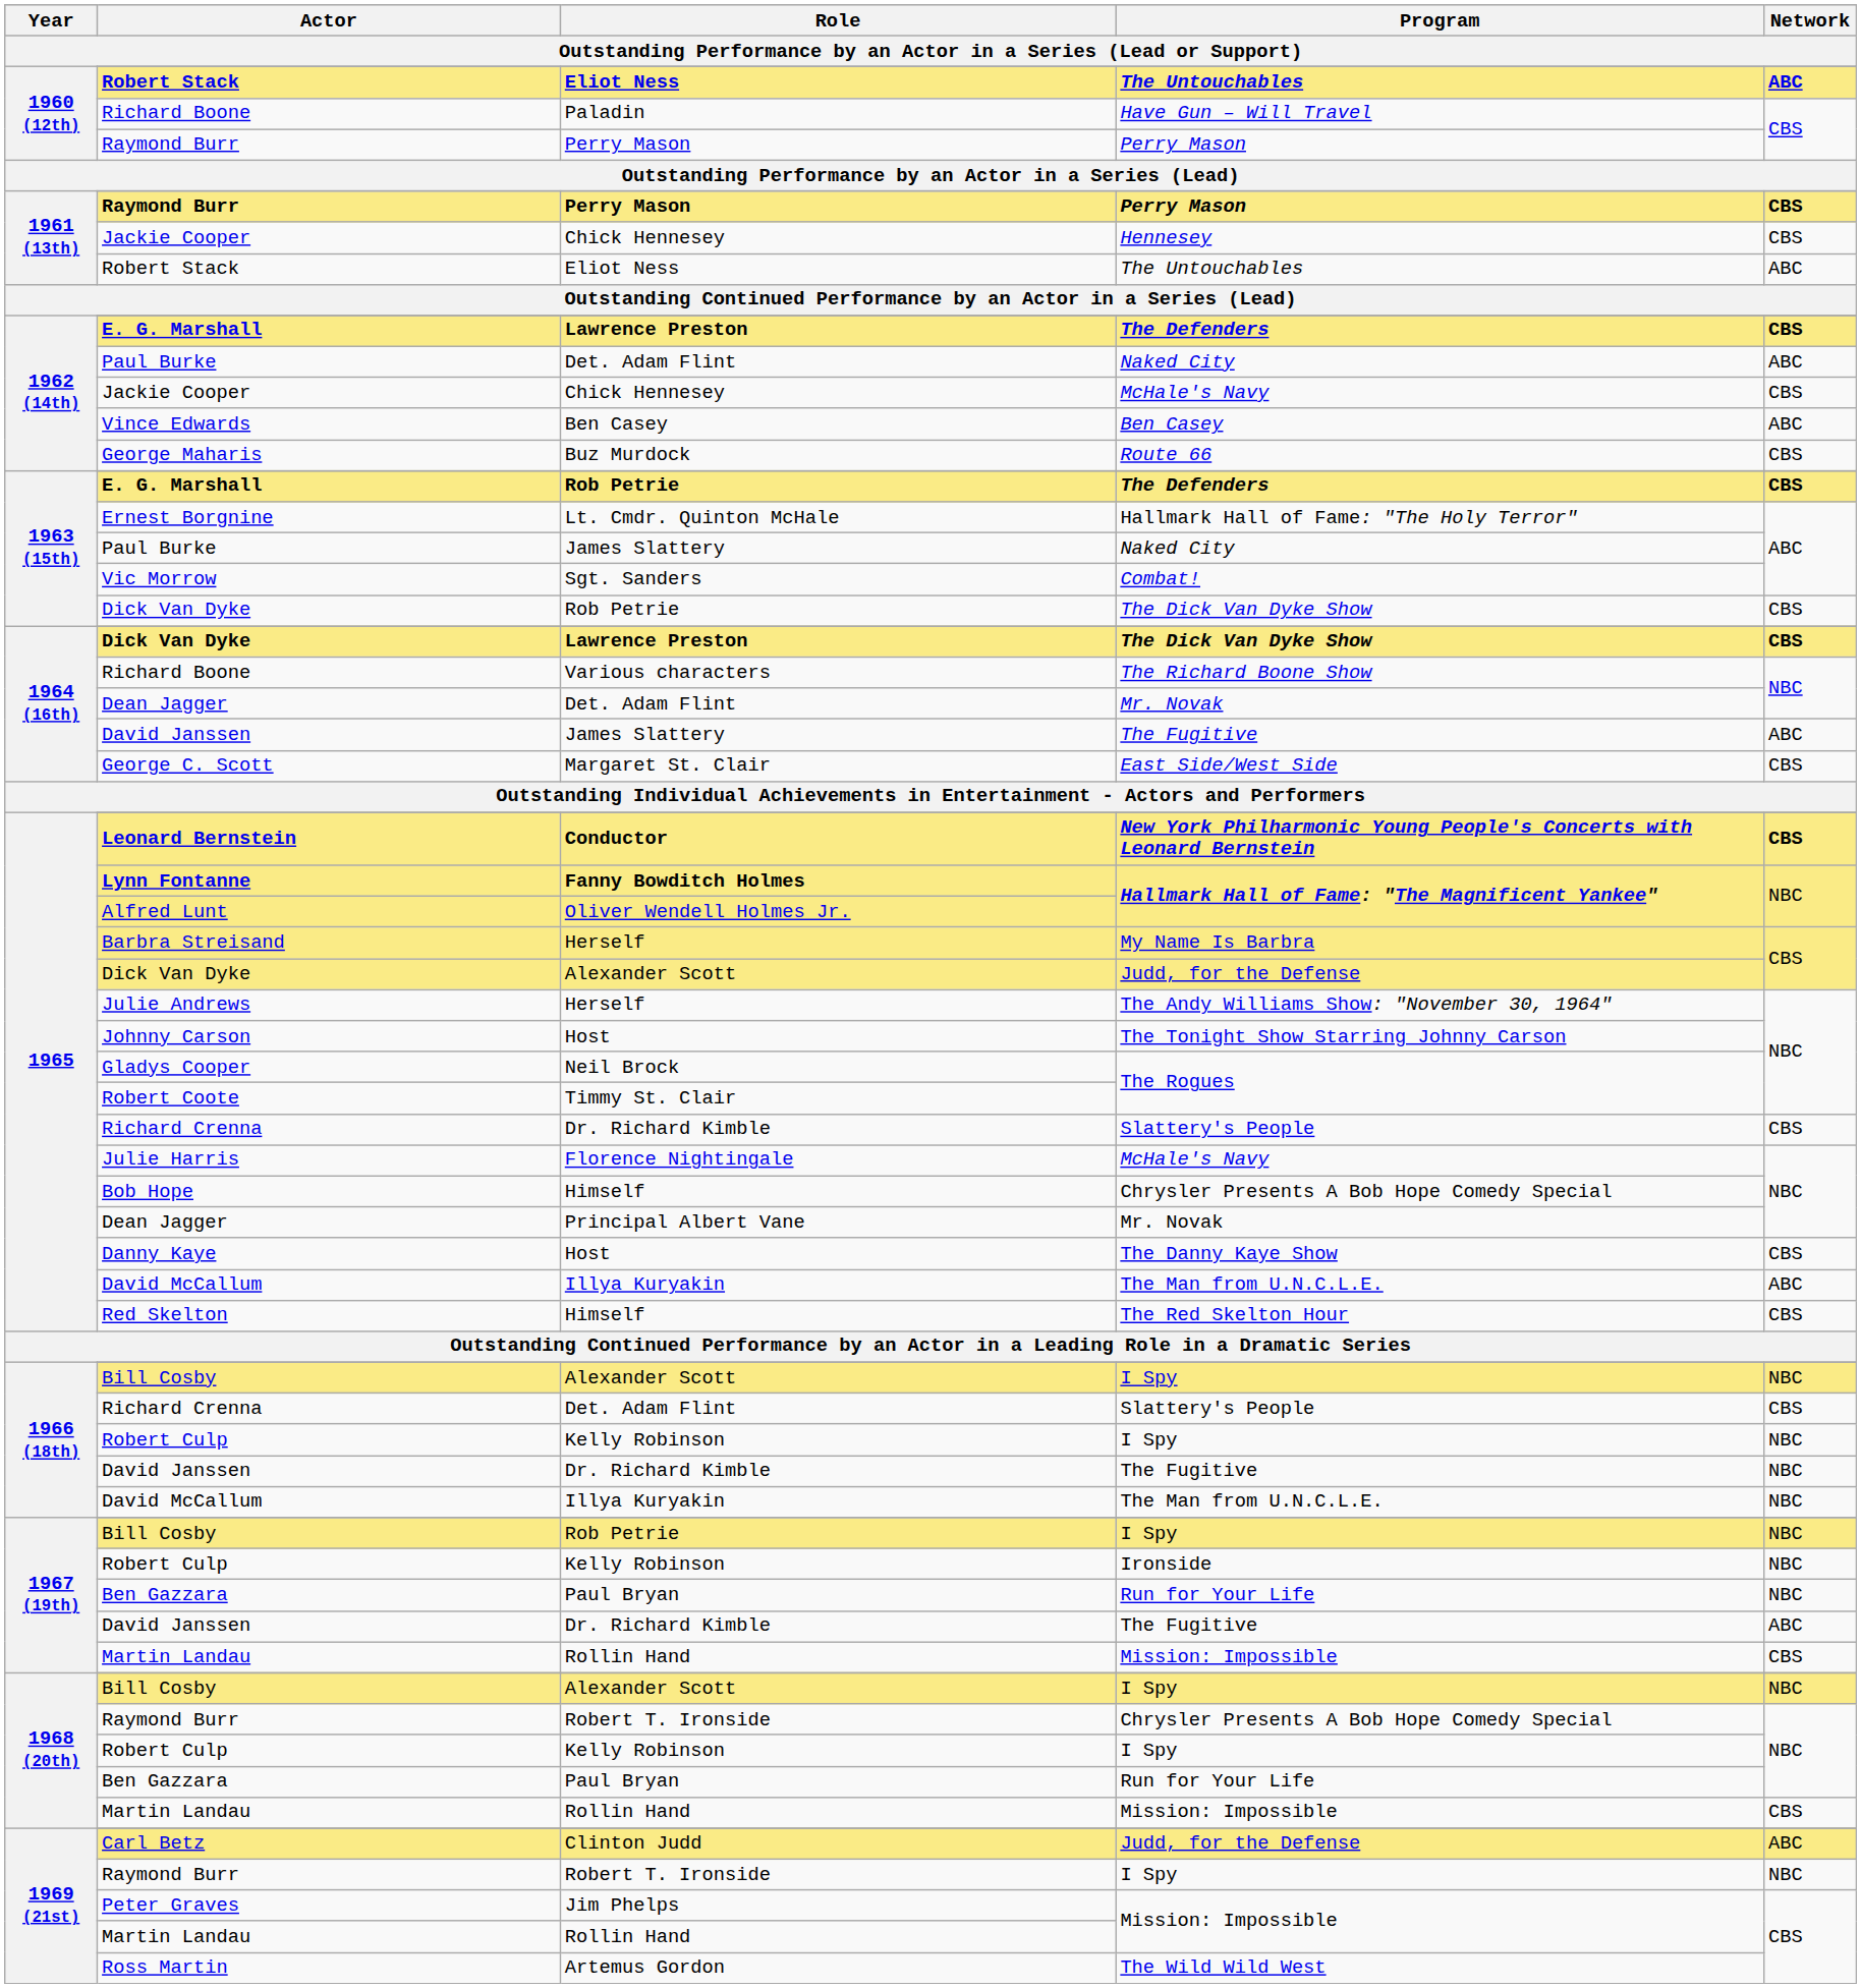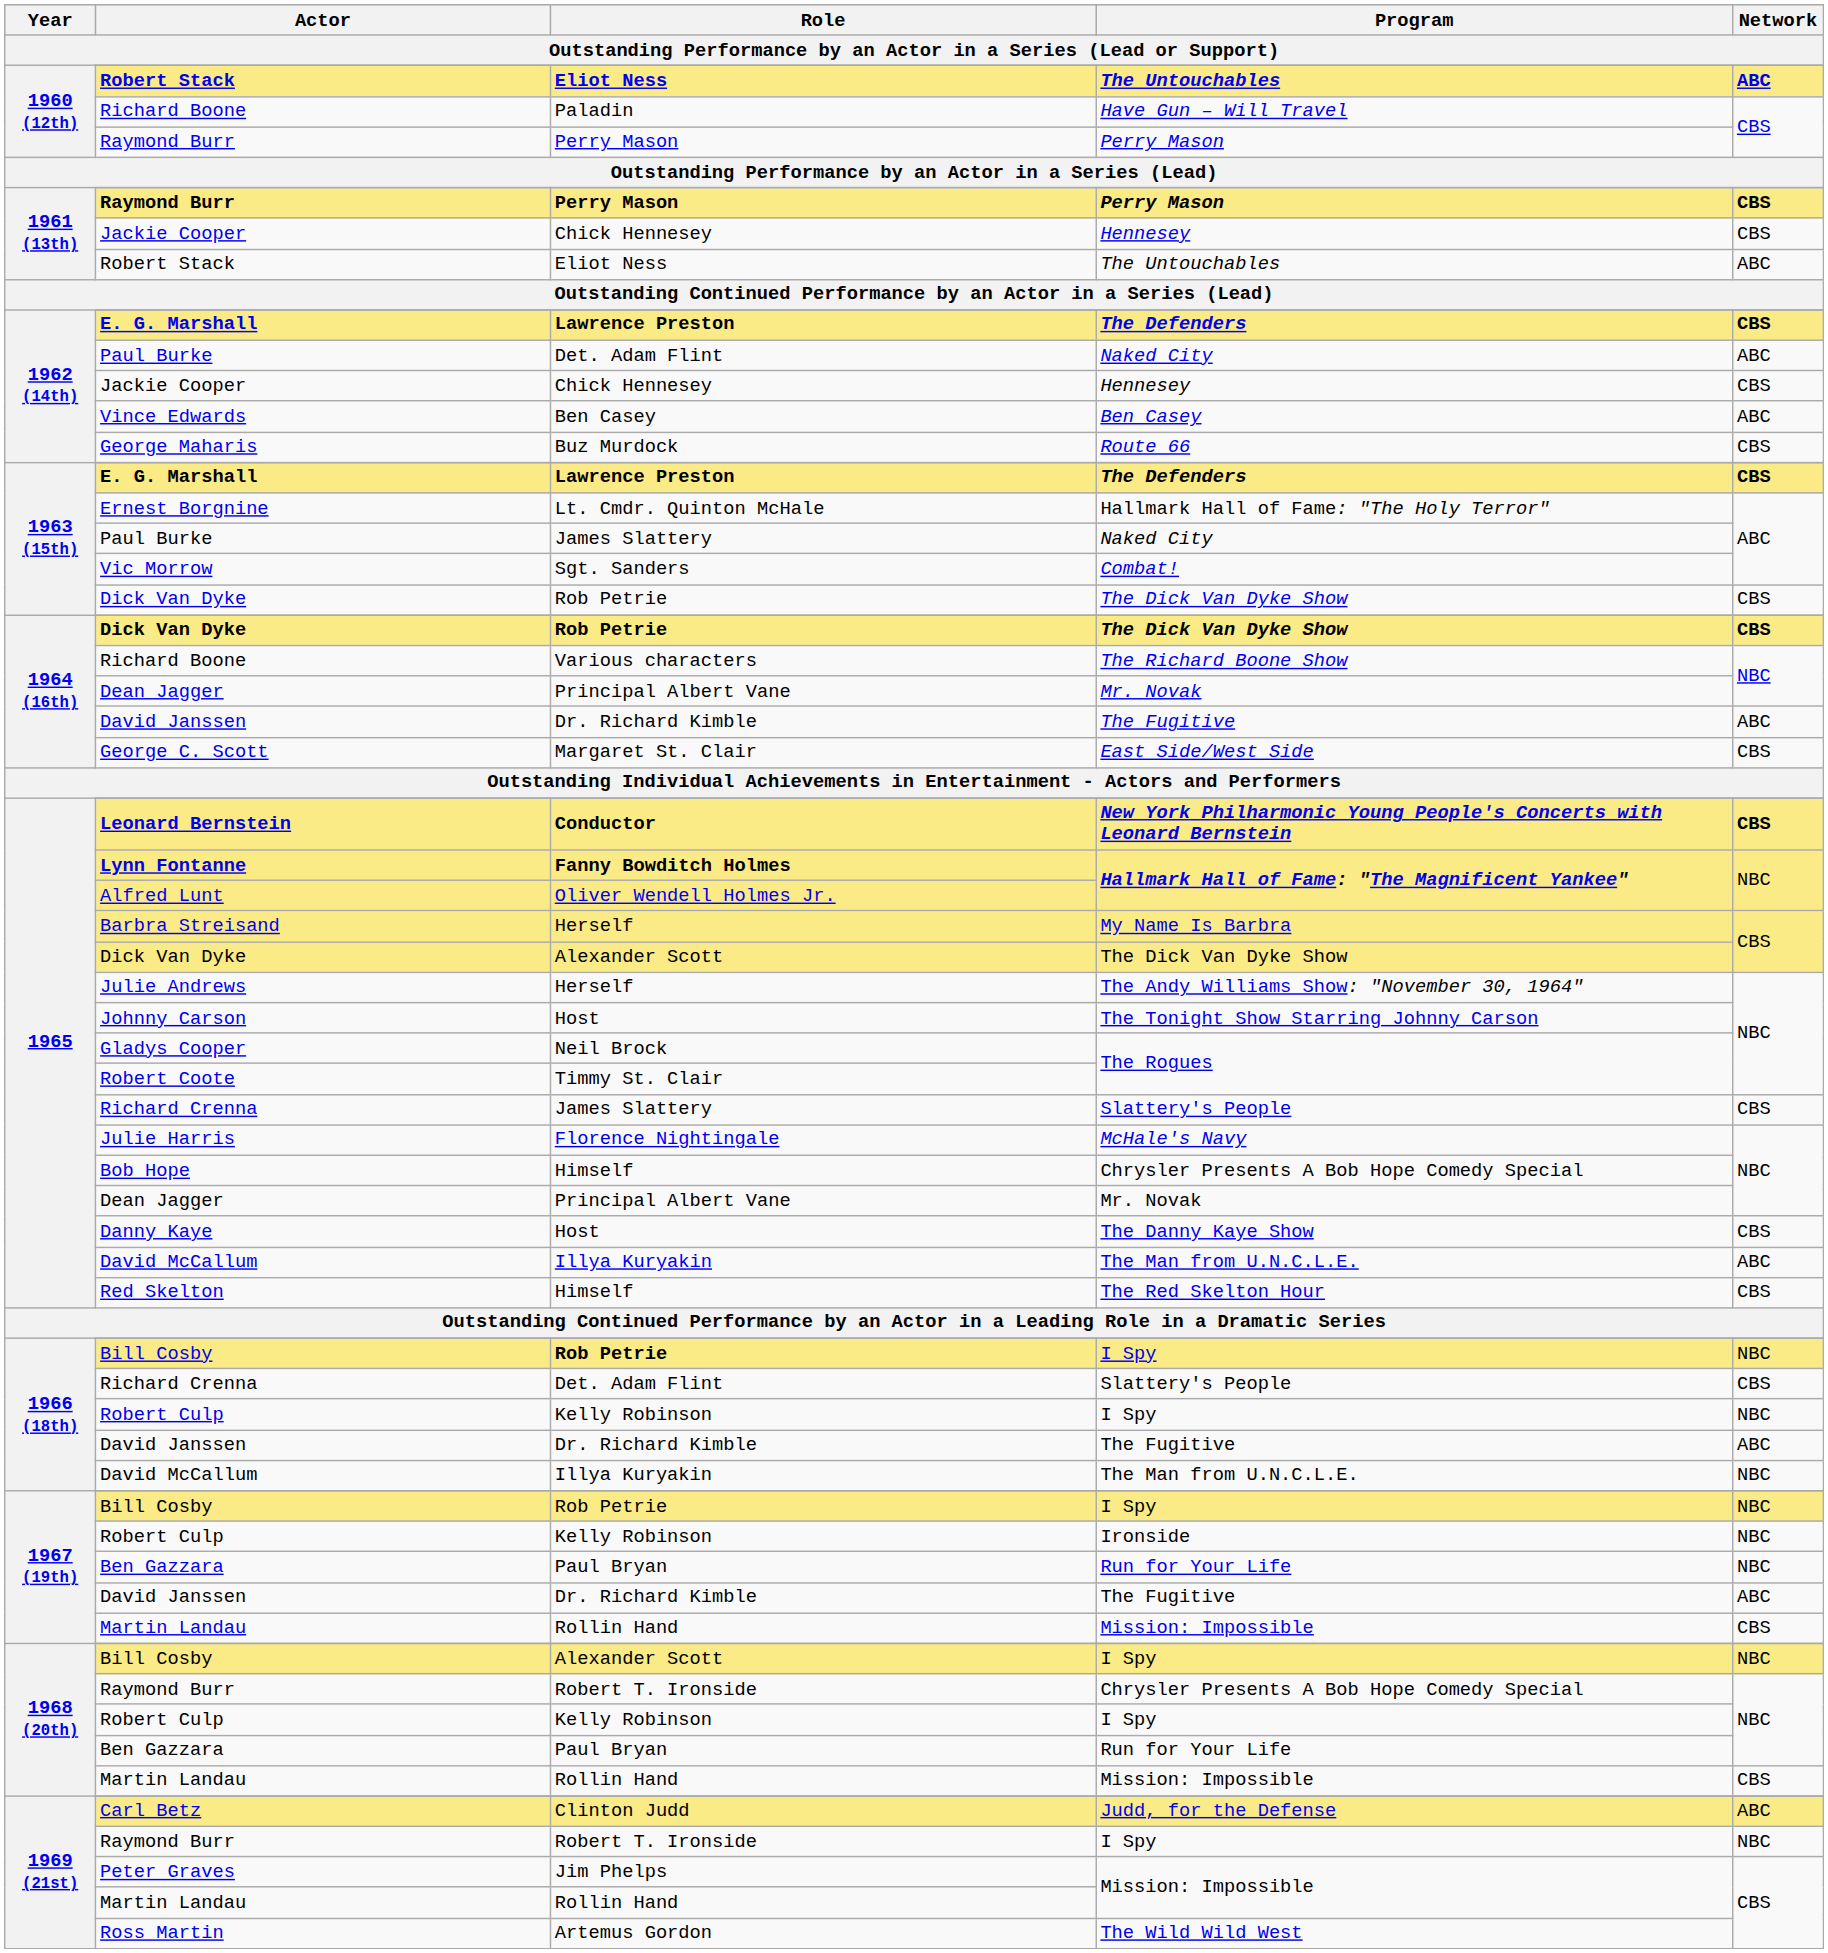1962 (14th) / Jackie Cooper | Program: McHale's Navy -> Hennesey
1963 (15th) / E. G. Marshall | Role: Rob Petrie -> Lawrence Preston
1964 (16th) / Dick Van Dyke | Role: Lawrence Preston -> Rob Petrie
1964 (16th) / Dean Jagger | Role: Det. Adam Flint -> Principal Albert Vane
1964 (16th) / David Janssen | Role: James Slattery -> Dr. Richard Kimble
1965 / Dick Van Dyke | Program: Judd, for the Defense -> The Dick Van Dyke Show
1965 / Richard Crenna | Role: Dr. Richard Kimble -> James Slattery
1966 (18th) / Bill Cosby | Role: Alexander Scott -> Rob Petrie
1966 (18th) / David Janssen | Network: NBC -> ABC
